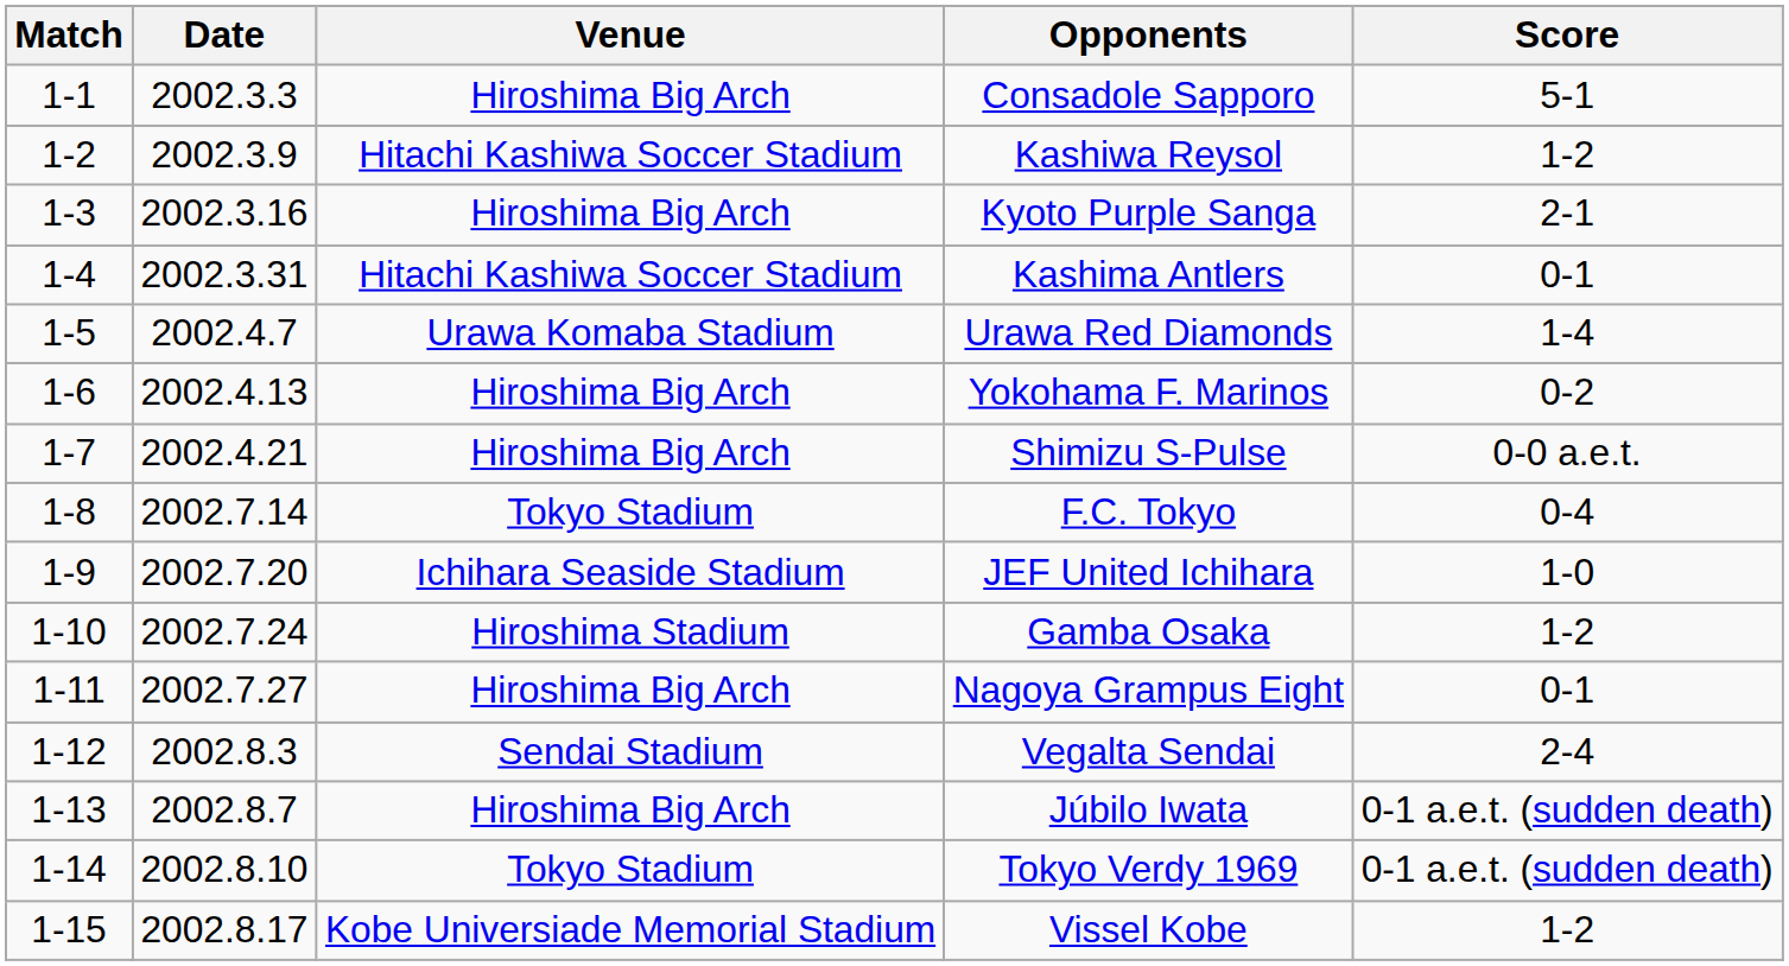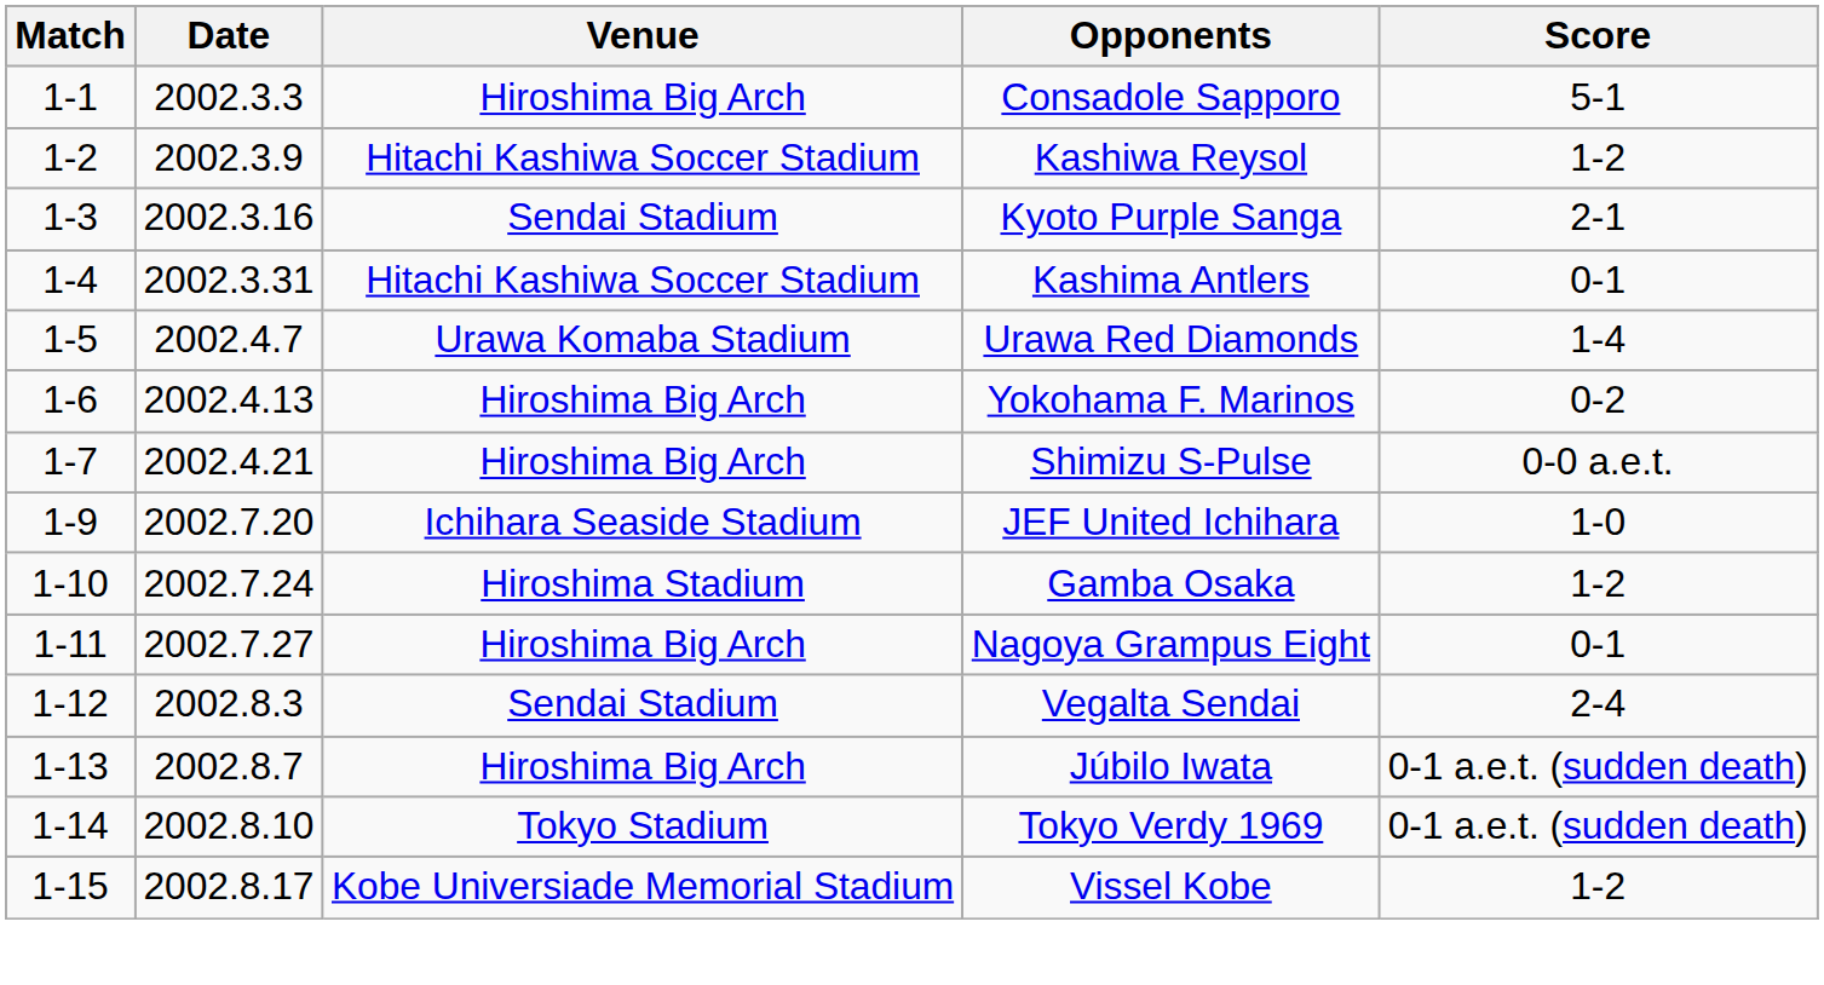Kyoto Purple Sanga | Venue: Hiroshima Big Arch -> Sendai Stadium
- row: 1-8 | 2002.7.14 | Tokyo Stadium | F.C. Tokyo | 0-4
